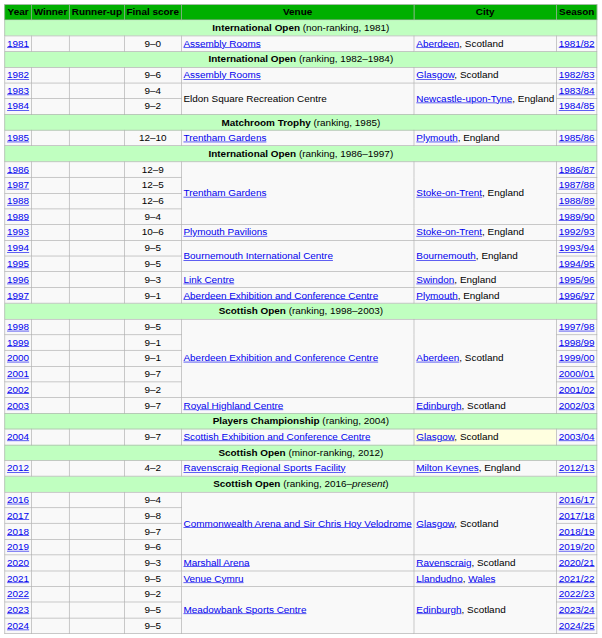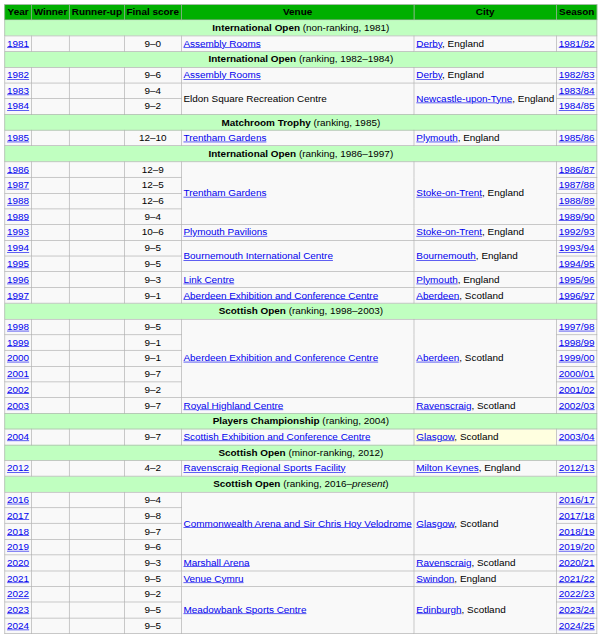1981 | City: Aberdeen, Scotland -> Derby, England
1982 | City: Glasgow, Scotland -> Derby, England
1996 | City: Swindon, England -> Plymouth, England
1997 | City: Plymouth, England -> Aberdeen, Scotland
2003 | City: Edinburgh, Scotland -> Ravenscraig, Scotland
2021 | City: Llandudno, Wales -> Swindon, England
